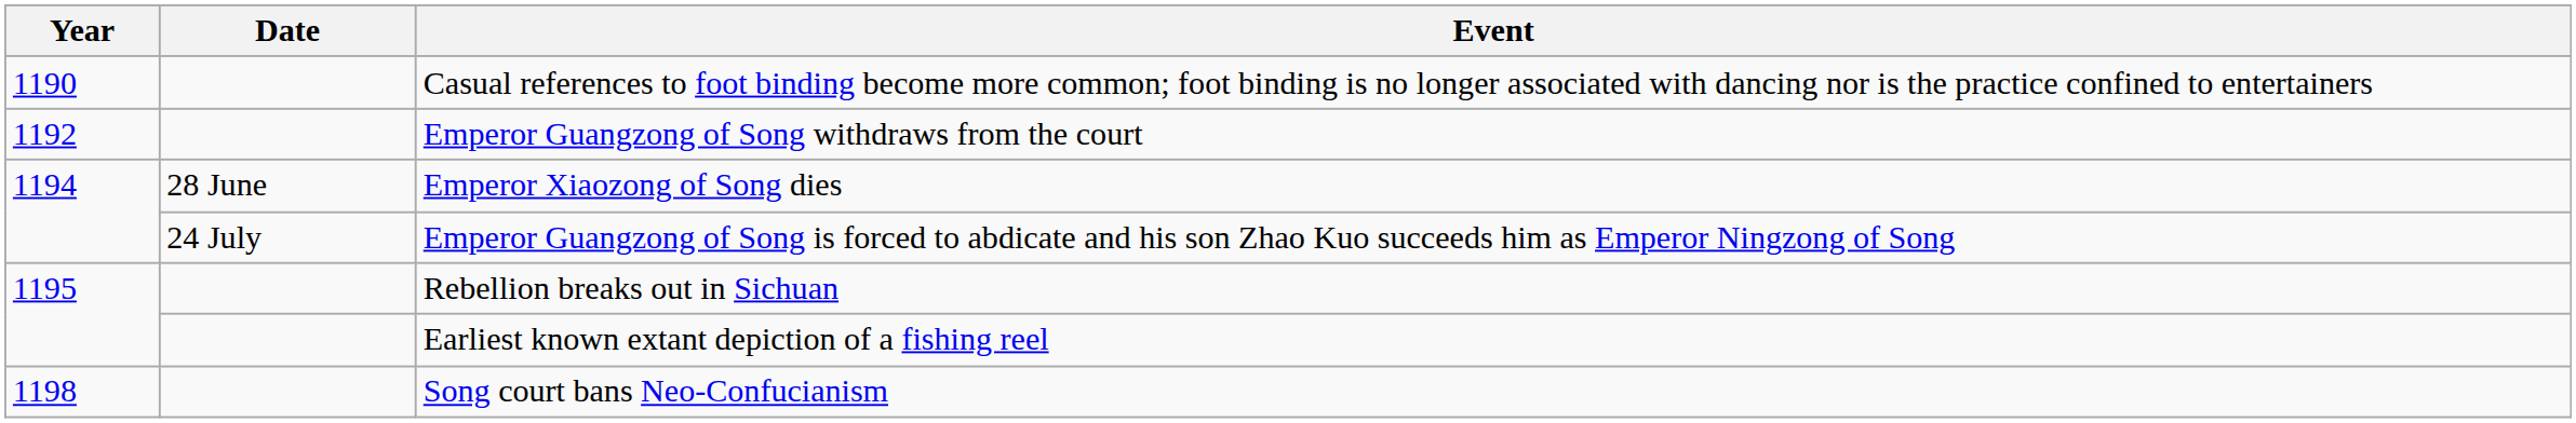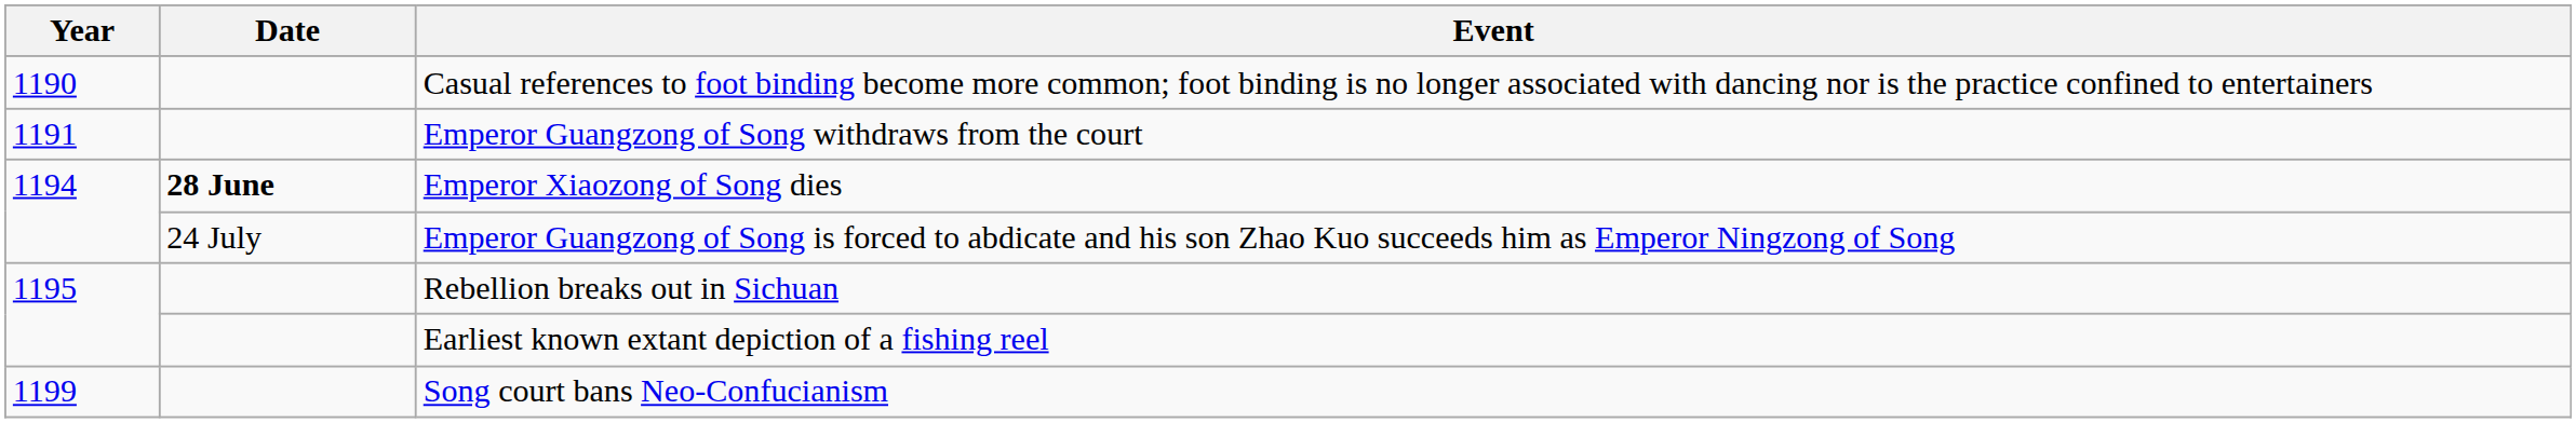Emperor Guangzong of Song withdraws from the court | Year: 1192 -> 1191
Emperor Xiaozong of Song dies | Date: normal -> bold
Song court bans Neo-Confucianism | Year: 1198 -> 1199
